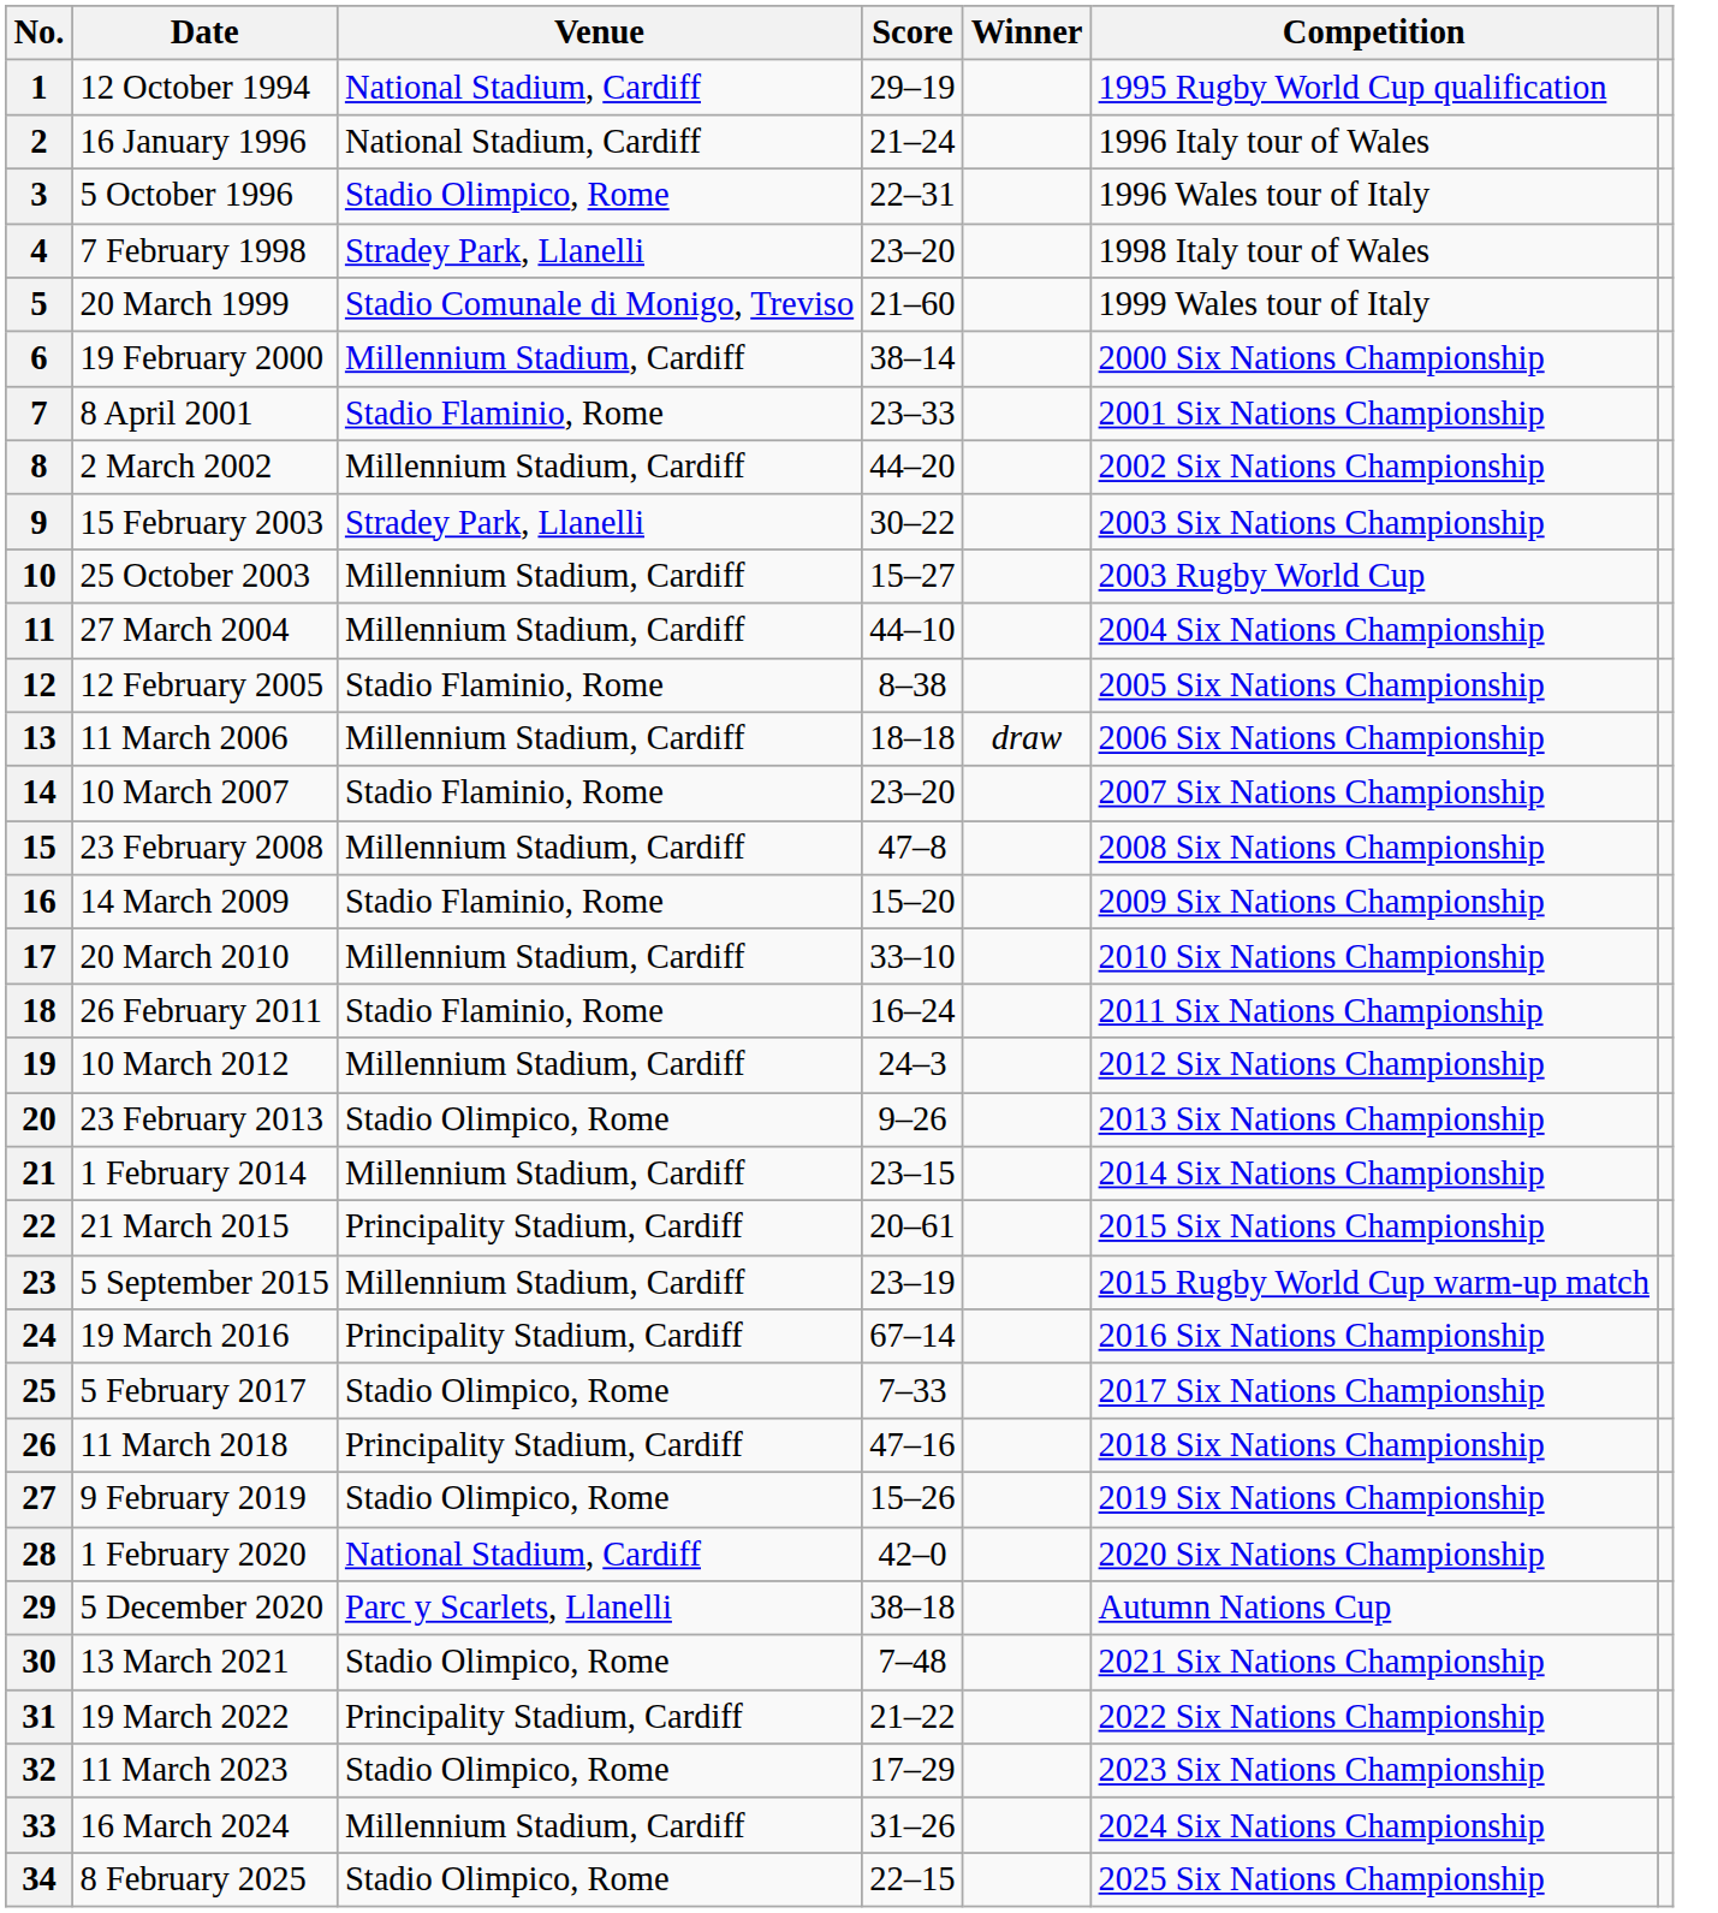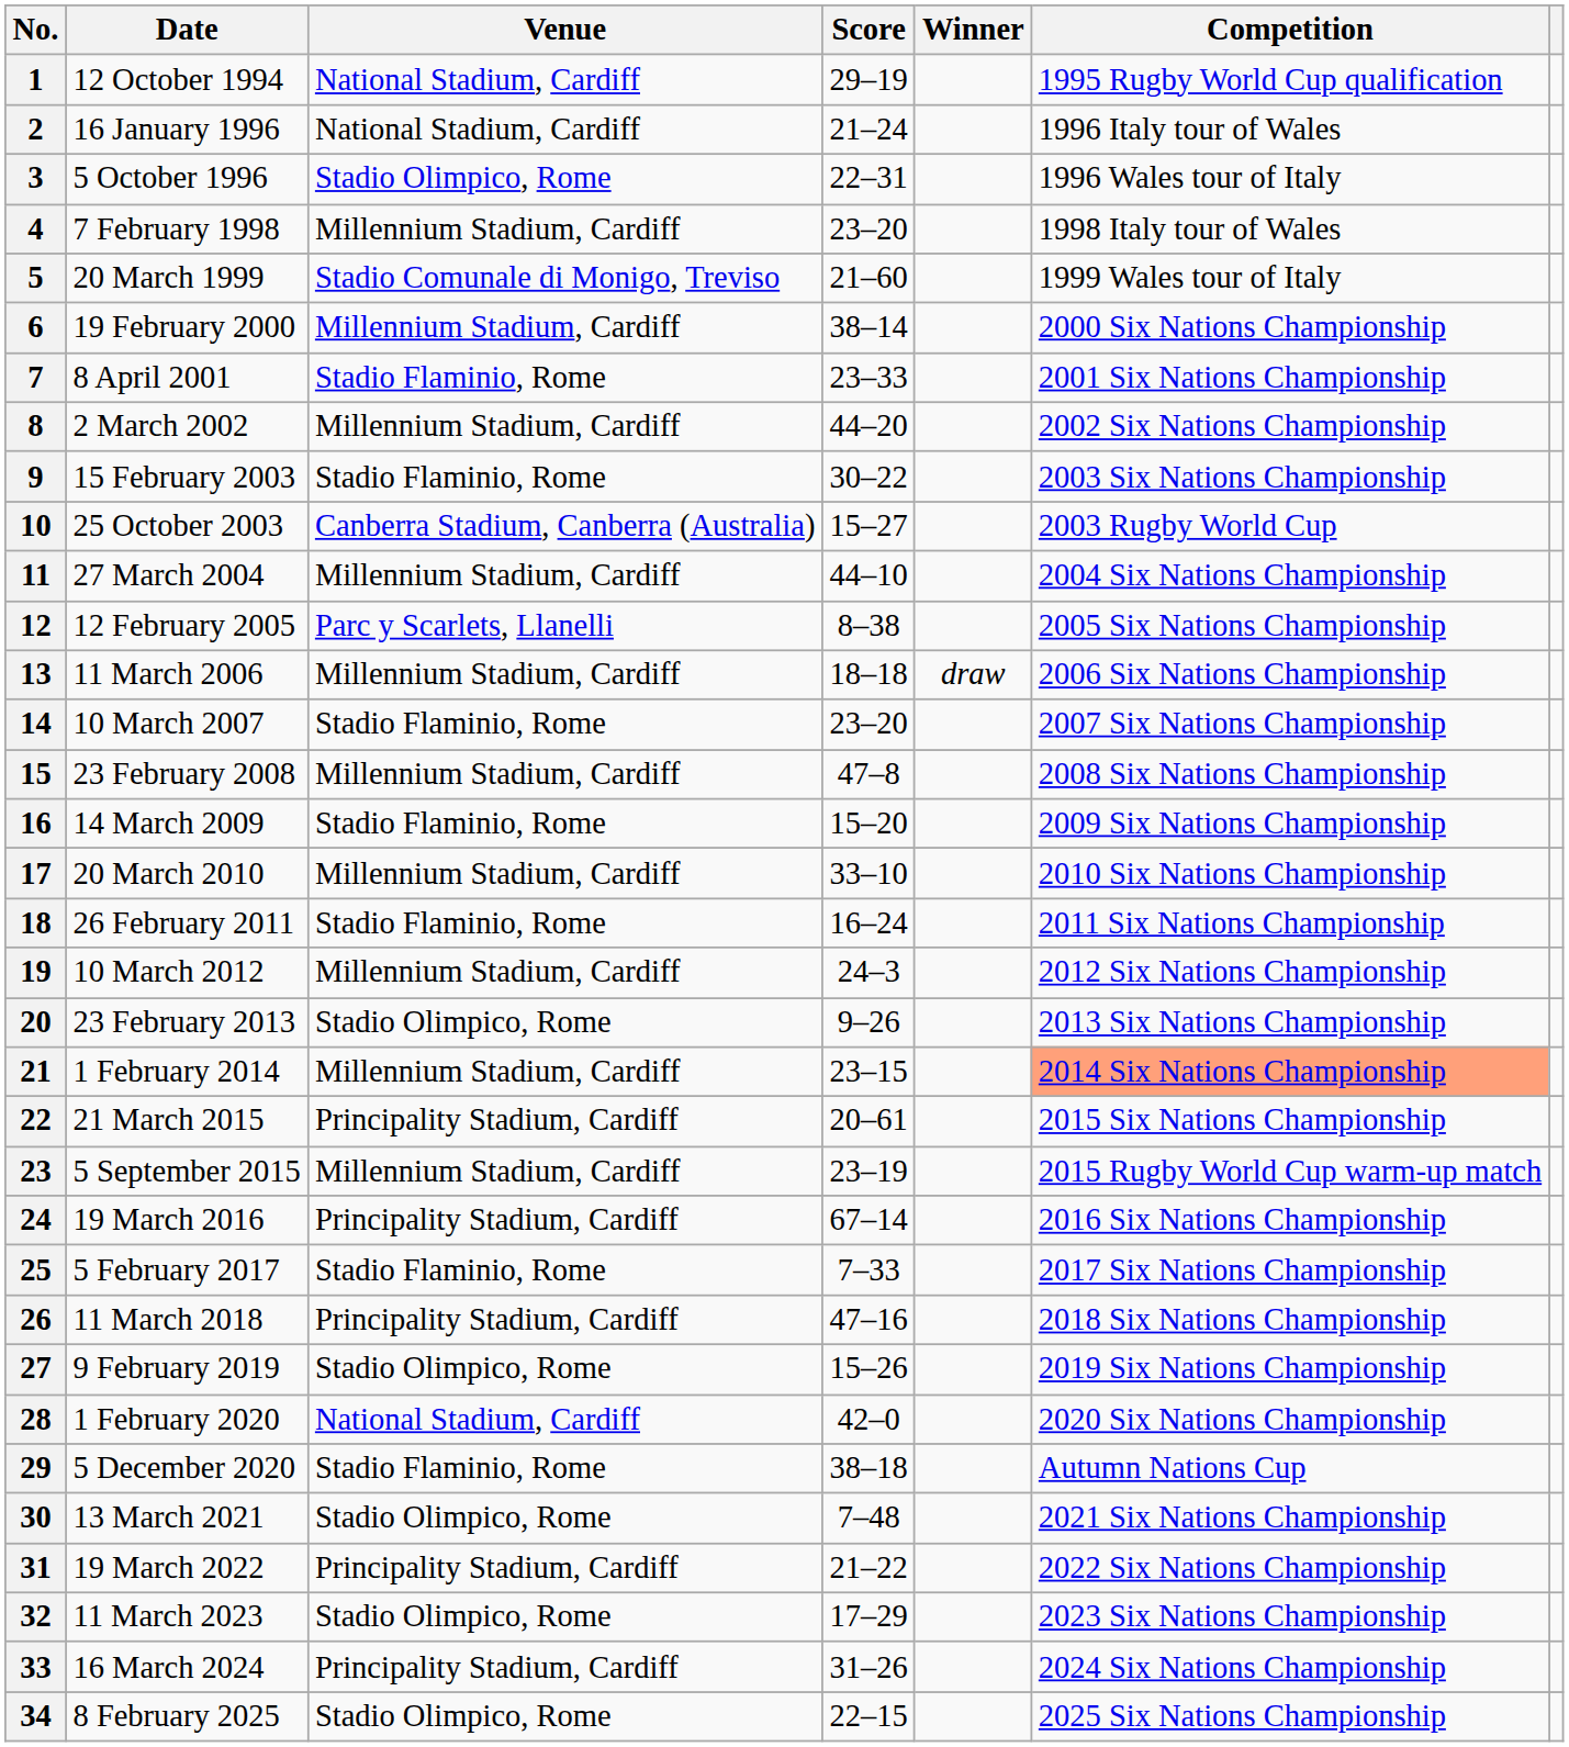4 | Venue: Stradey Park, Llanelli -> Millennium Stadium, Cardiff
9 | Venue: Stradey Park, Llanelli -> Stadio Flaminio, Rome
10 | Venue: Millennium Stadium, Cardiff -> Canberra Stadium, Canberra (Australia)
12 | Venue: Stadio Flaminio, Rome -> Parc y Scarlets, Llanelli
21 | Competition: no background -> lightsalmon background
25 | Venue: Stadio Olimpico, Rome -> Stadio Flaminio, Rome
29 | Venue: Parc y Scarlets, Llanelli -> Stadio Flaminio, Rome
33 | Venue: Millennium Stadium, Cardiff -> Principality Stadium, Cardiff
